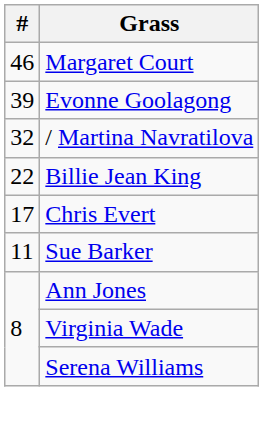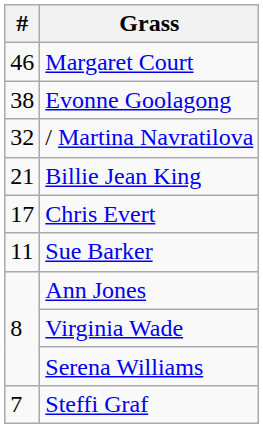Evonne Goolagong | #: 39 -> 38
Billie Jean King | #: 22 -> 21
+ row: 7 | Steffi Graf
